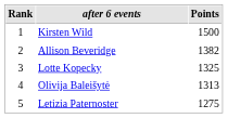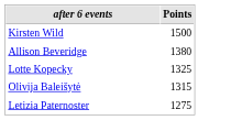- column: Rank | 1 | 2 | 3 | 4 | 5
Allison Beveridge | Points: 1382 -> 1380
Olivija Baleišytė | Points: 1313 -> 1315
